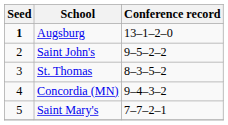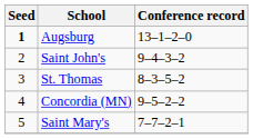Saint John's | Conference record: 9–5–2–2 -> 9–4–3–2
Concordia (MN) | Conference record: 9–4–3–2 -> 9–5–2–2
